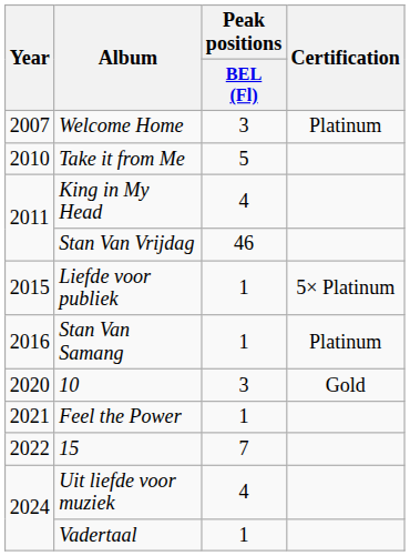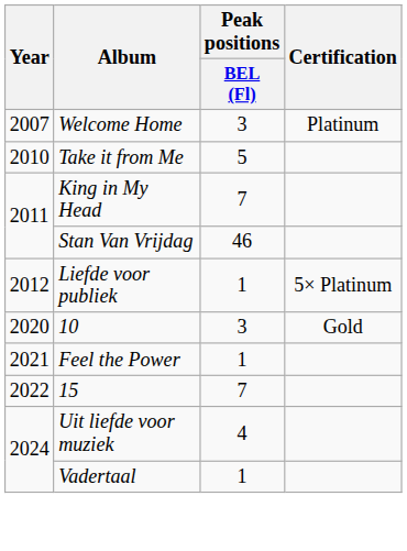King in My Head | Peak positions / BEL (Fl): 4 -> 7
Liefde voor publiek | Year: 2015 -> 2012
- row: 2016 | Stan Van Samang | 1 | Platinum
